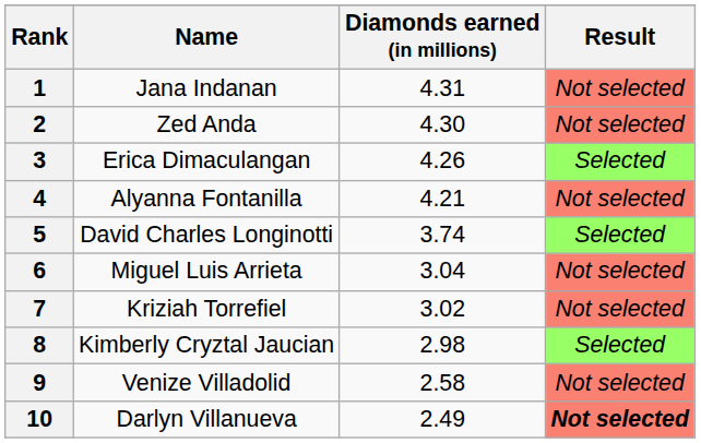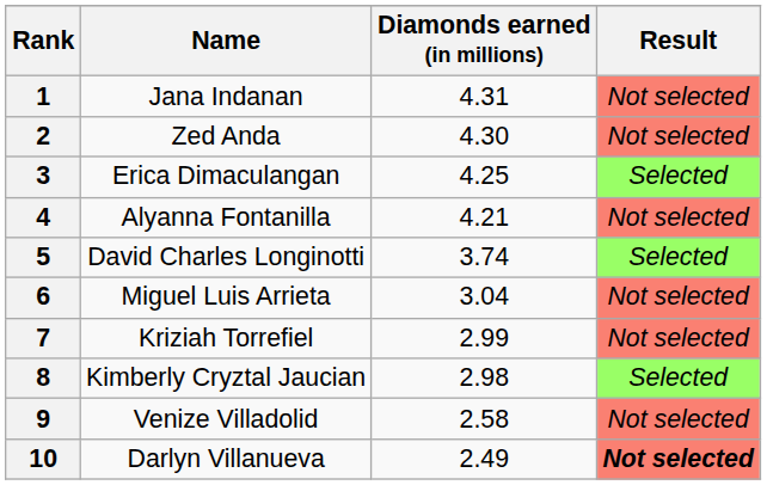3 | Diamonds earned (in millions): 4.26 -> 4.25
7 | Diamonds earned (in millions): 3.02 -> 2.99
